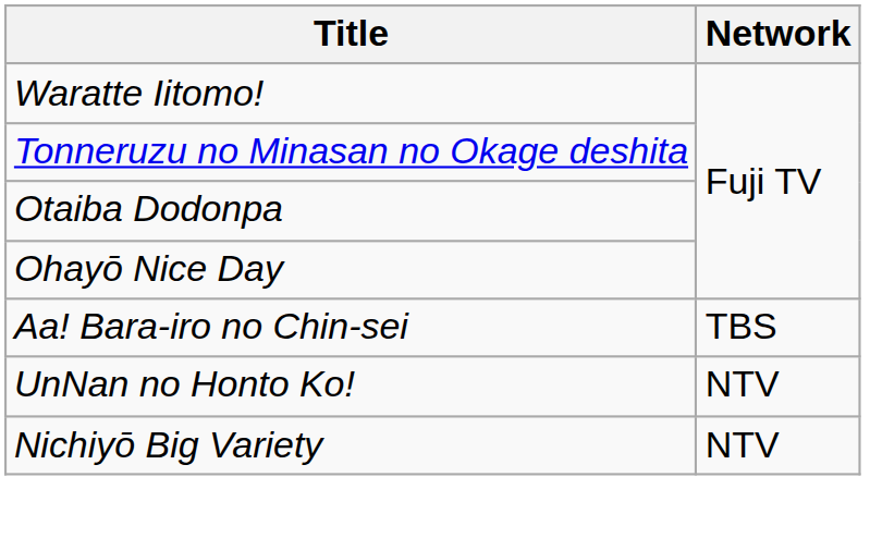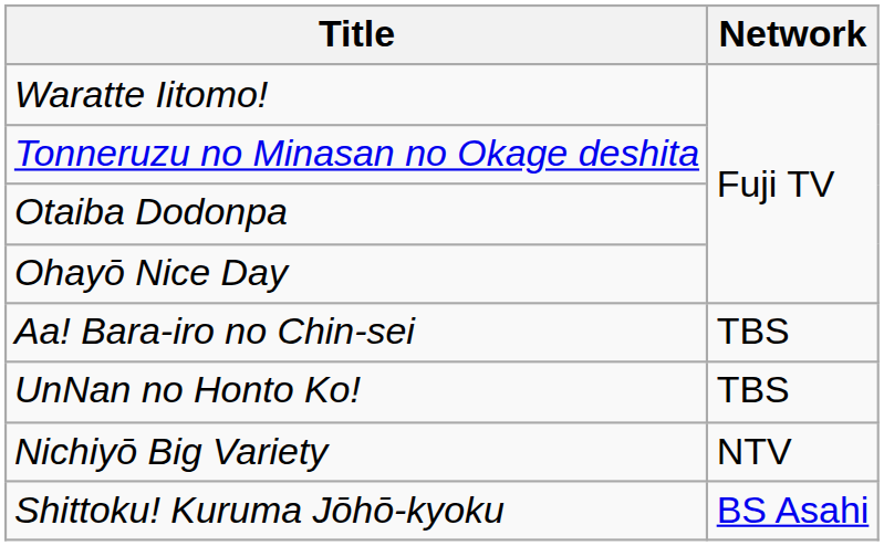UnNan no Honto Ko! | Network: NTV -> TBS
+ row: Shittoku! Kuruma Jōhō-kyoku | BS Asahi
